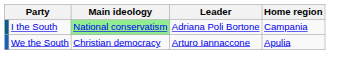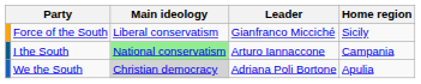+ row: Force of the South | Liberal conservatism | Gianfranco Micciché | Sicily
I the South | Leader: Adriana Poli Bortone -> Arturo Iannaccone
We the South | Main ideology: no background -> lightgrey background
We the South | Leader: Arturo Iannaccone -> Adriana Poli Bortone
